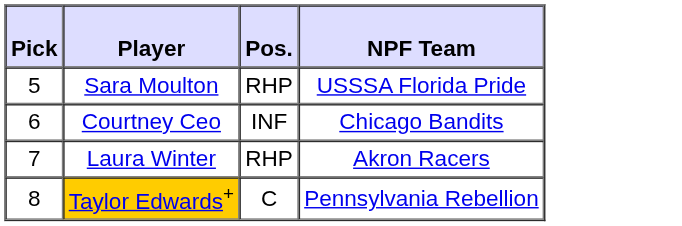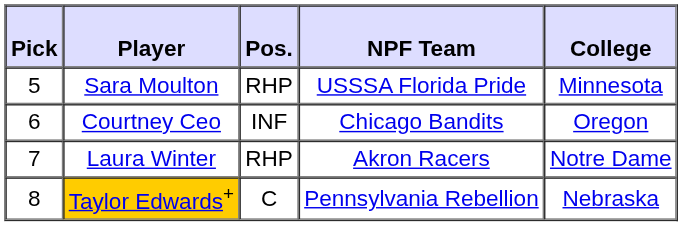+ column: College | Minnesota | Oregon | Notre Dame | Nebraska
